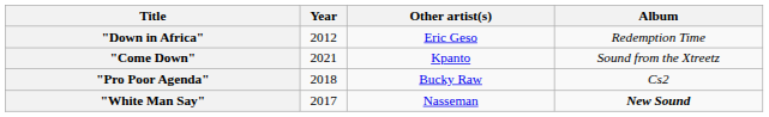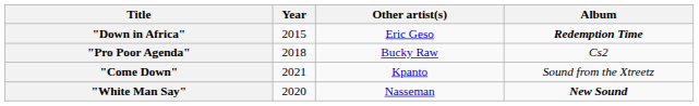"Down in Africa" | Year: 2012 -> 2015
"Down in Africa" | Album: normal -> bold
rows swapped: "Pro Poor Agenda" <-> "Come Down"
"White Man Say" | Year: 2017 -> 2020
